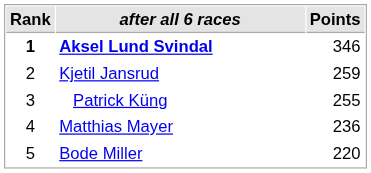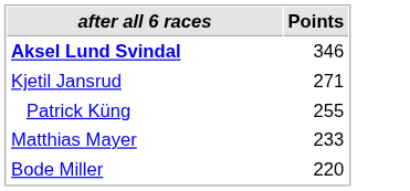- column: Rank | 1 | 2 | 3 | 4 | 5
Kjetil Jansrud | Points: 259 -> 271
Matthias Mayer | Points: 236 -> 233
